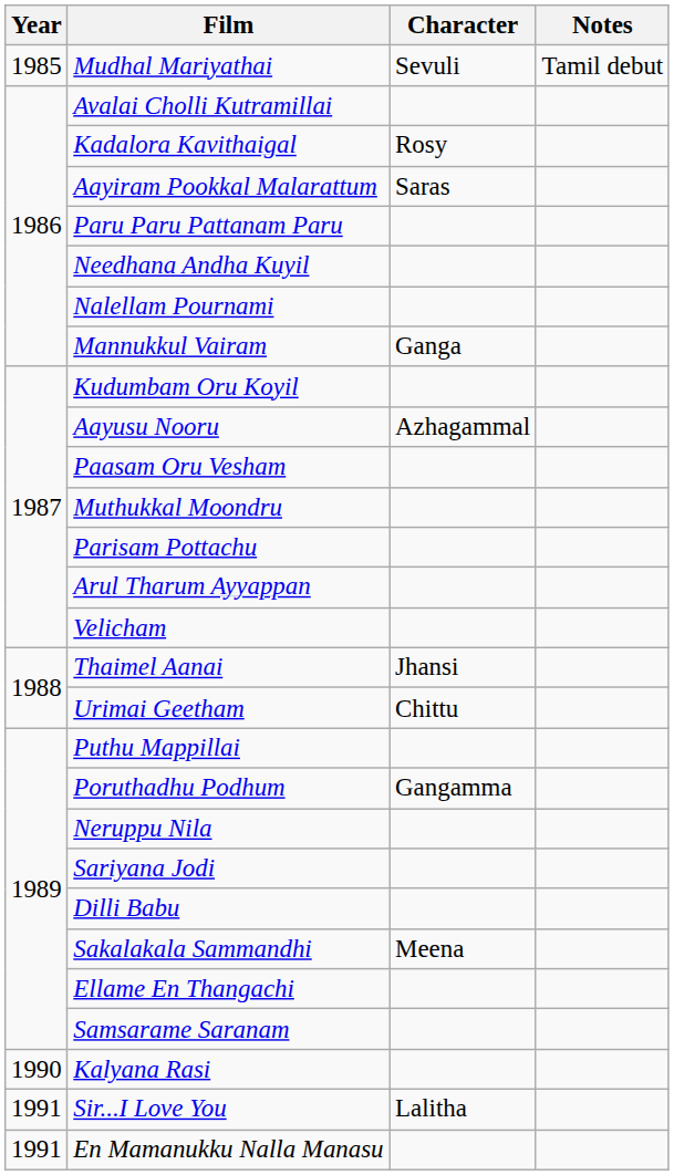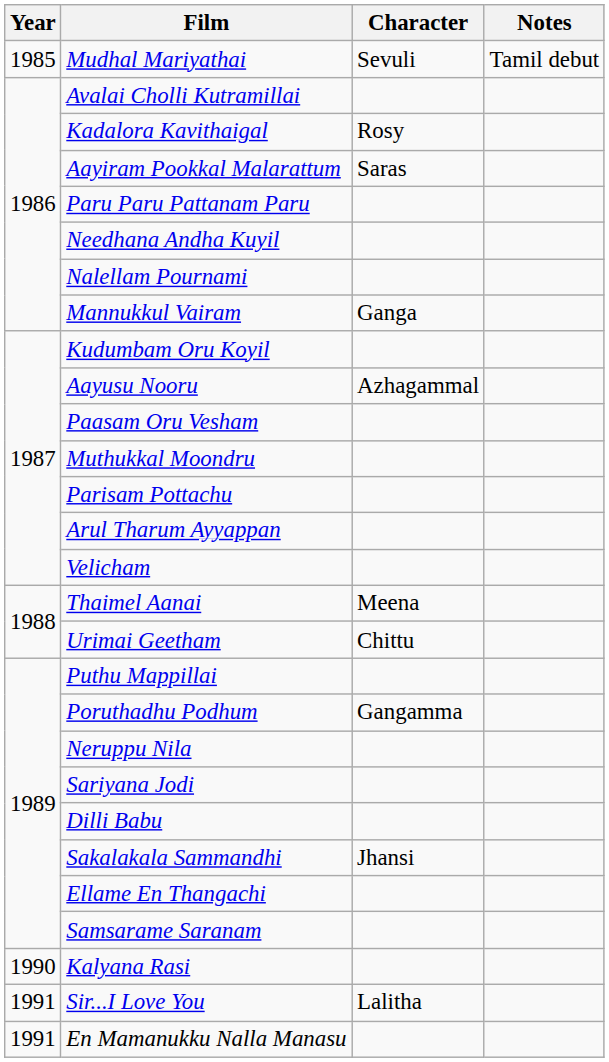Thaimel Aanai | Character: Jhansi -> Meena
Sakalakala Sammandhi | Character: Meena -> Jhansi
